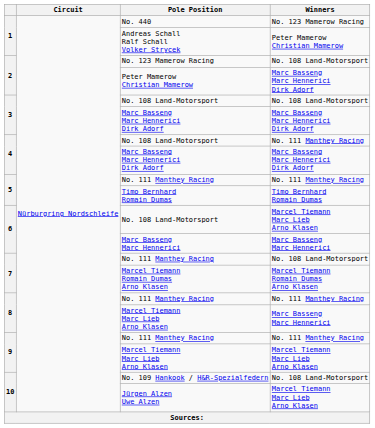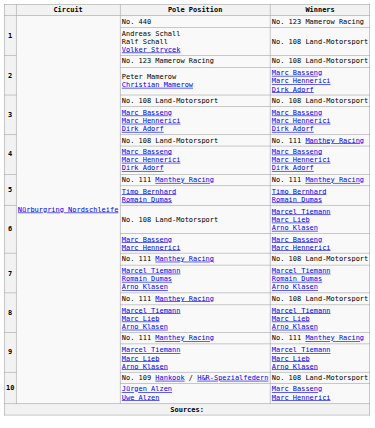Andreas Schall Ralf Schall Volker Strycek | Winners: Peter Mamerow Christian Mamerow -> No. 108 Land-Motorsport
8 / No. 111 Manthey Racing | Winners: No. 111 Manthey Racing -> No. 108 Land-Motorsport
8 / Marcel Tiemann Marc Lieb Arno Klasen | Winners: Marc Basseng Marc Hennerici -> Marcel Tiemann Marc Lieb Arno Klasen
Jürgen Alzen Uwe Alzen | Winners: Marcel Tiemann Marc Lieb Arno Klasen -> Marc Basseng Marc Hennerici
